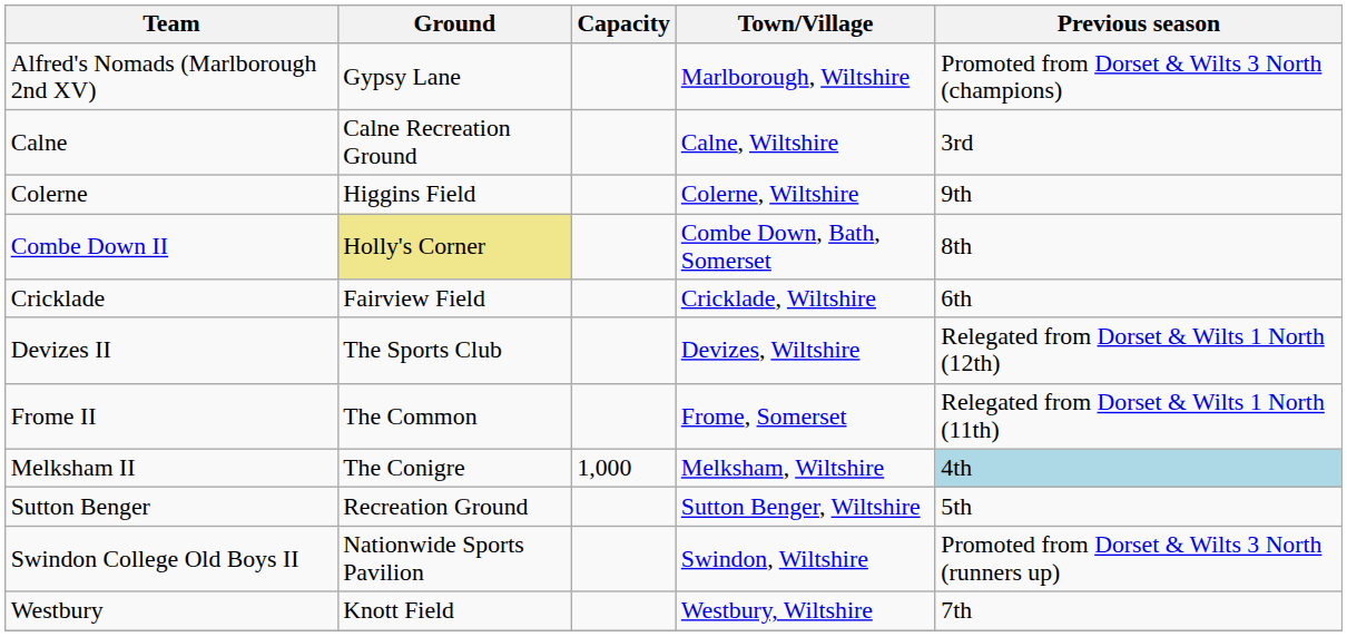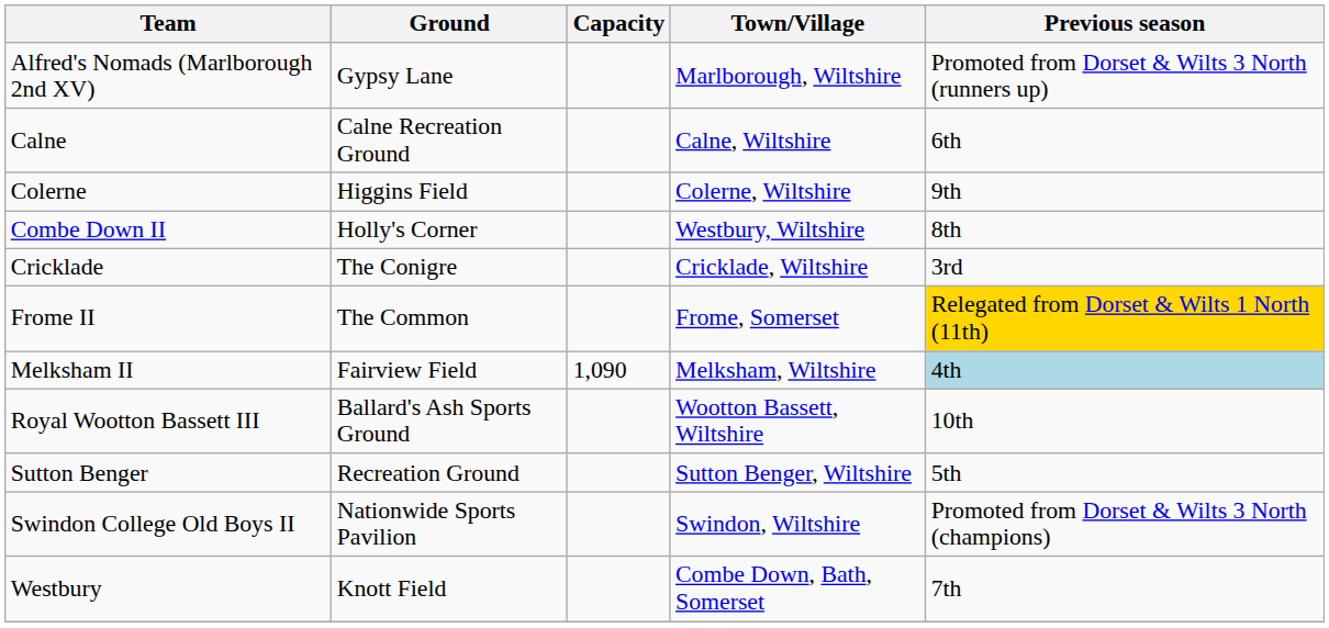Alfred's Nomads (Marlborough 2nd XV) | Previous season: Promoted from Dorset & Wilts 3 North (champions) -> Promoted from Dorset & Wilts 3 North (runners up)
Calne | Previous season: 3rd -> 6th
Combe Down II | Ground: khaki background -> no background
Combe Down II | Town/Village: Combe Down, Bath, Somerset -> Westbury, Wiltshire
Cricklade | Ground: Fairview Field -> The Conigre
Cricklade | Previous season: 6th -> 3rd
- row: Devizes II | The Sports Club | Devizes, Wiltshire | Relegated from Dorset & Wilts 1 North (12th)
Frome II | Previous season: no background -> gold background
Melksham II | Ground: The Conigre -> Fairview Field
Melksham II | Capacity: 1,000 -> 1,090
+ row: Royal Wootton Bassett III | Ballard's Ash Sports Ground | Wootton Bassett, Wiltshire | 10th
Swindon College Old Boys II | Previous season: Promoted from Dorset & Wilts 3 North (runners up) -> Promoted from Dorset & Wilts 3 North (champions)
Westbury | Town/Village: Westbury, Wiltshire -> Combe Down, Bath, Somerset
